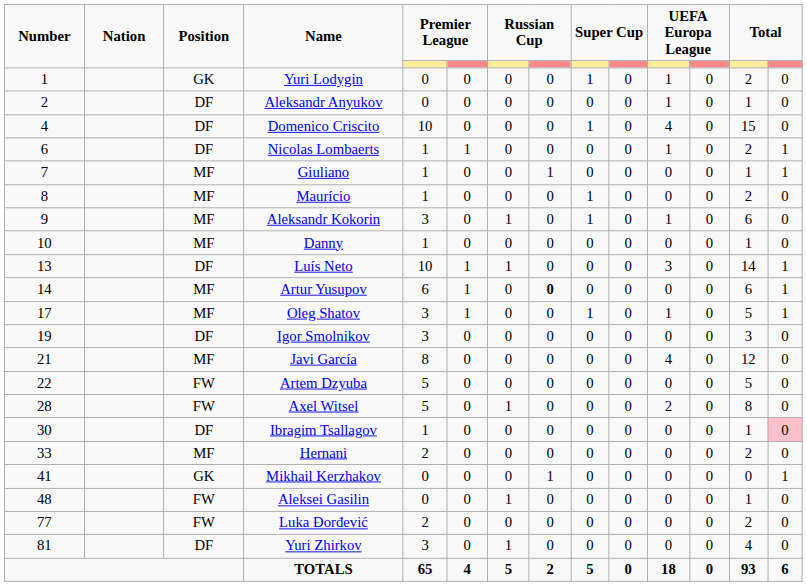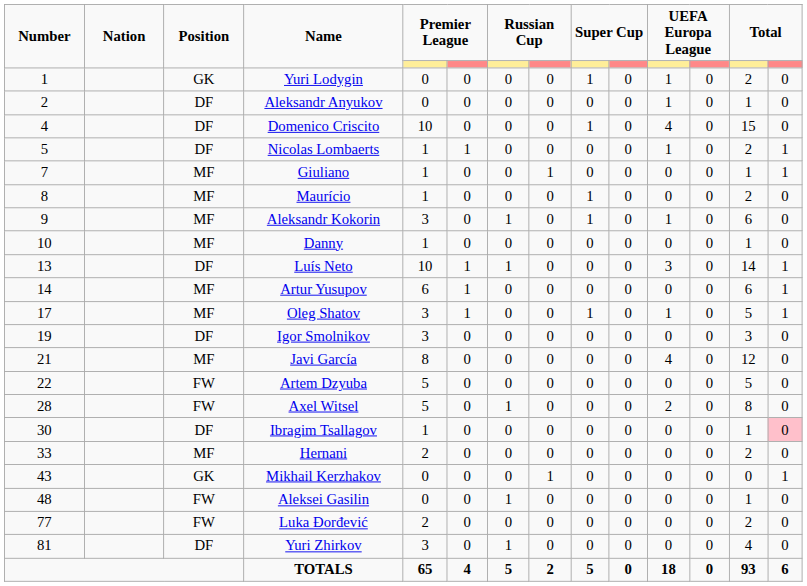Nicolas Lombaerts | Number: 6 -> 5
Artur Yusupov | column 8: bold -> normal
Mikhail Kerzhakov | Number: 41 -> 43
